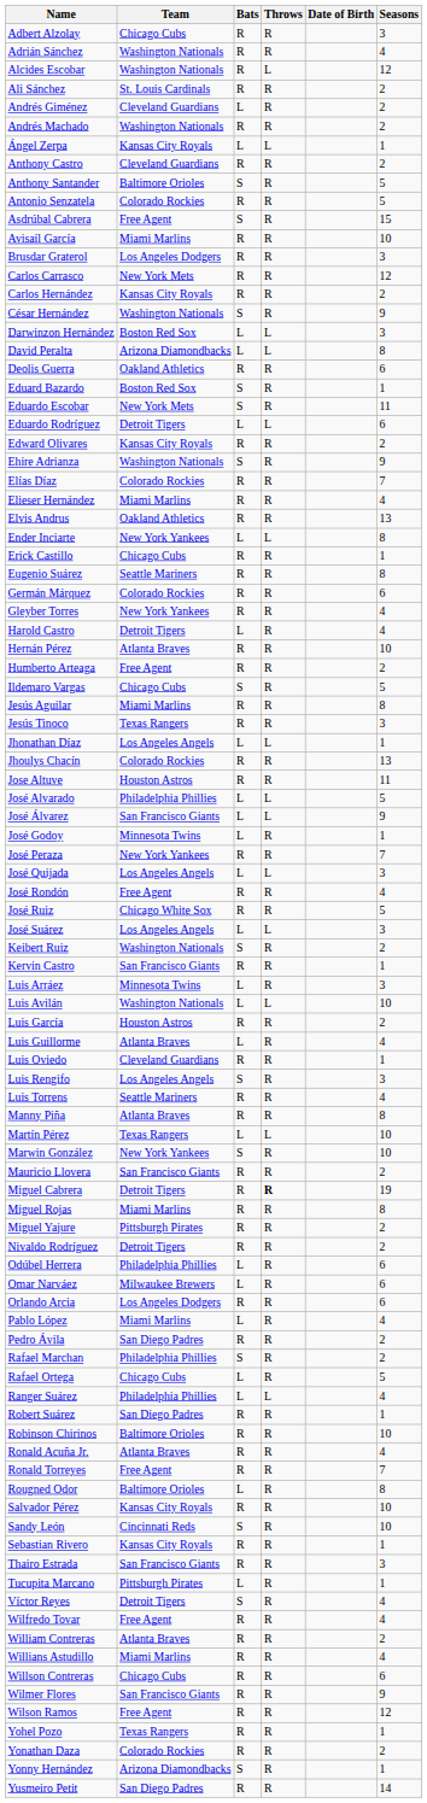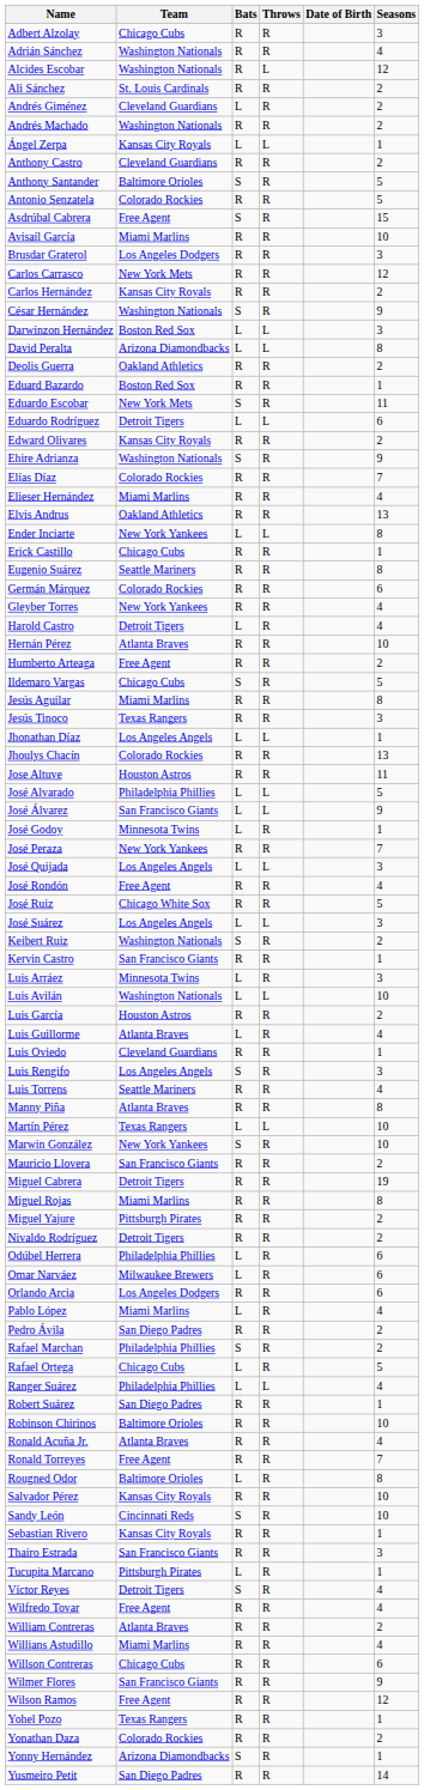Deolis Guerra | Seasons: 6 -> 2
Eduard Bazardo | Bats: S -> R
Miguel Cabrera | Throws: bold -> normal
